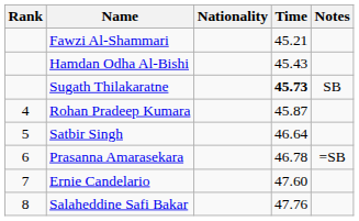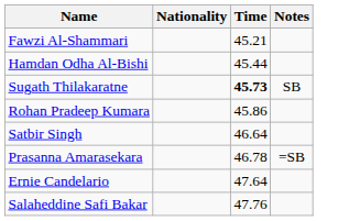- column: Rank | 4 | 5 | 6 | 7 | 8
Hamdan Odha Al-Bishi | Time: 45.43 -> 45.44
Rohan Pradeep Kumara | Time: 45.87 -> 45.86
Ernie Candelario | Time: 47.60 -> 47.64
